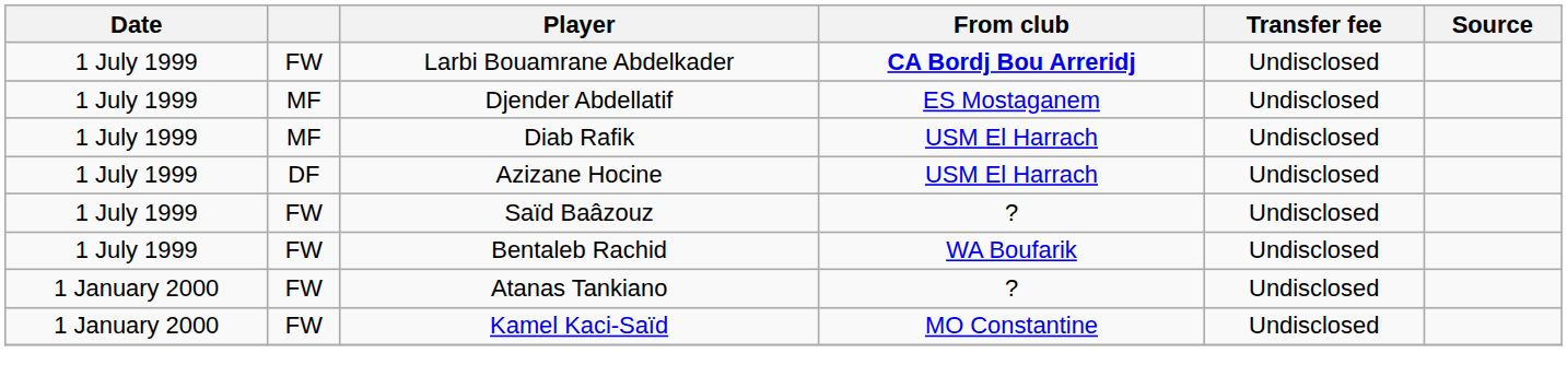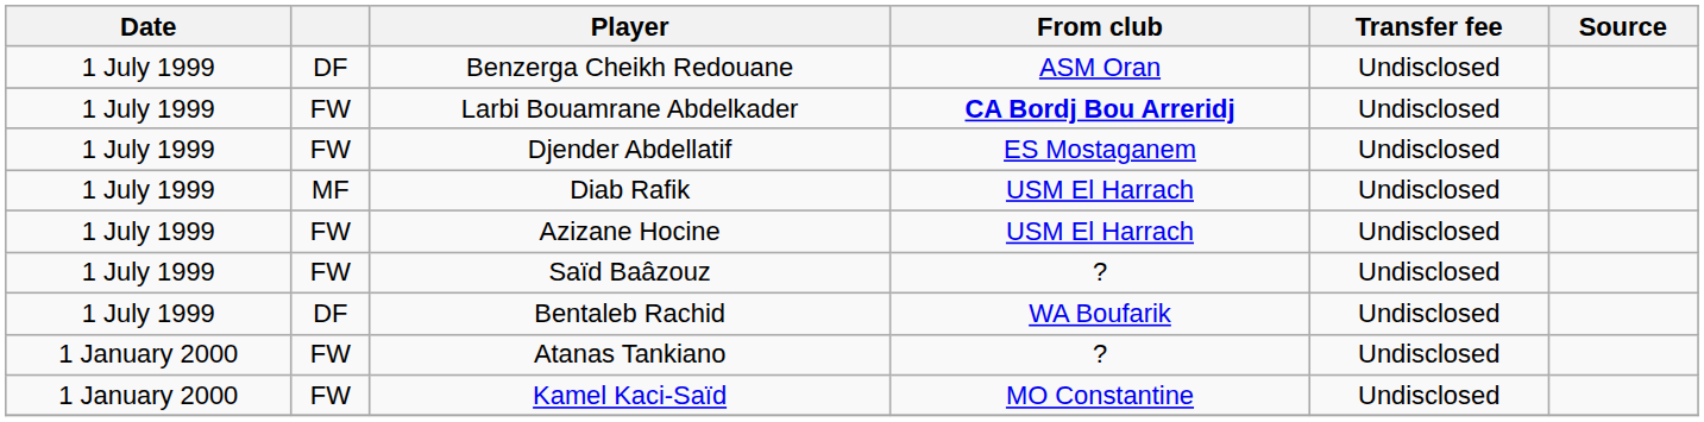+ row: 1 July 1999 | DF | Benzerga Cheikh Redouane | ASM Oran | Undisclosed
Djender Abdellatif | column 2: MF -> FW
Azizane Hocine | column 2: DF -> FW
Bentaleb Rachid | column 2: FW -> DF
